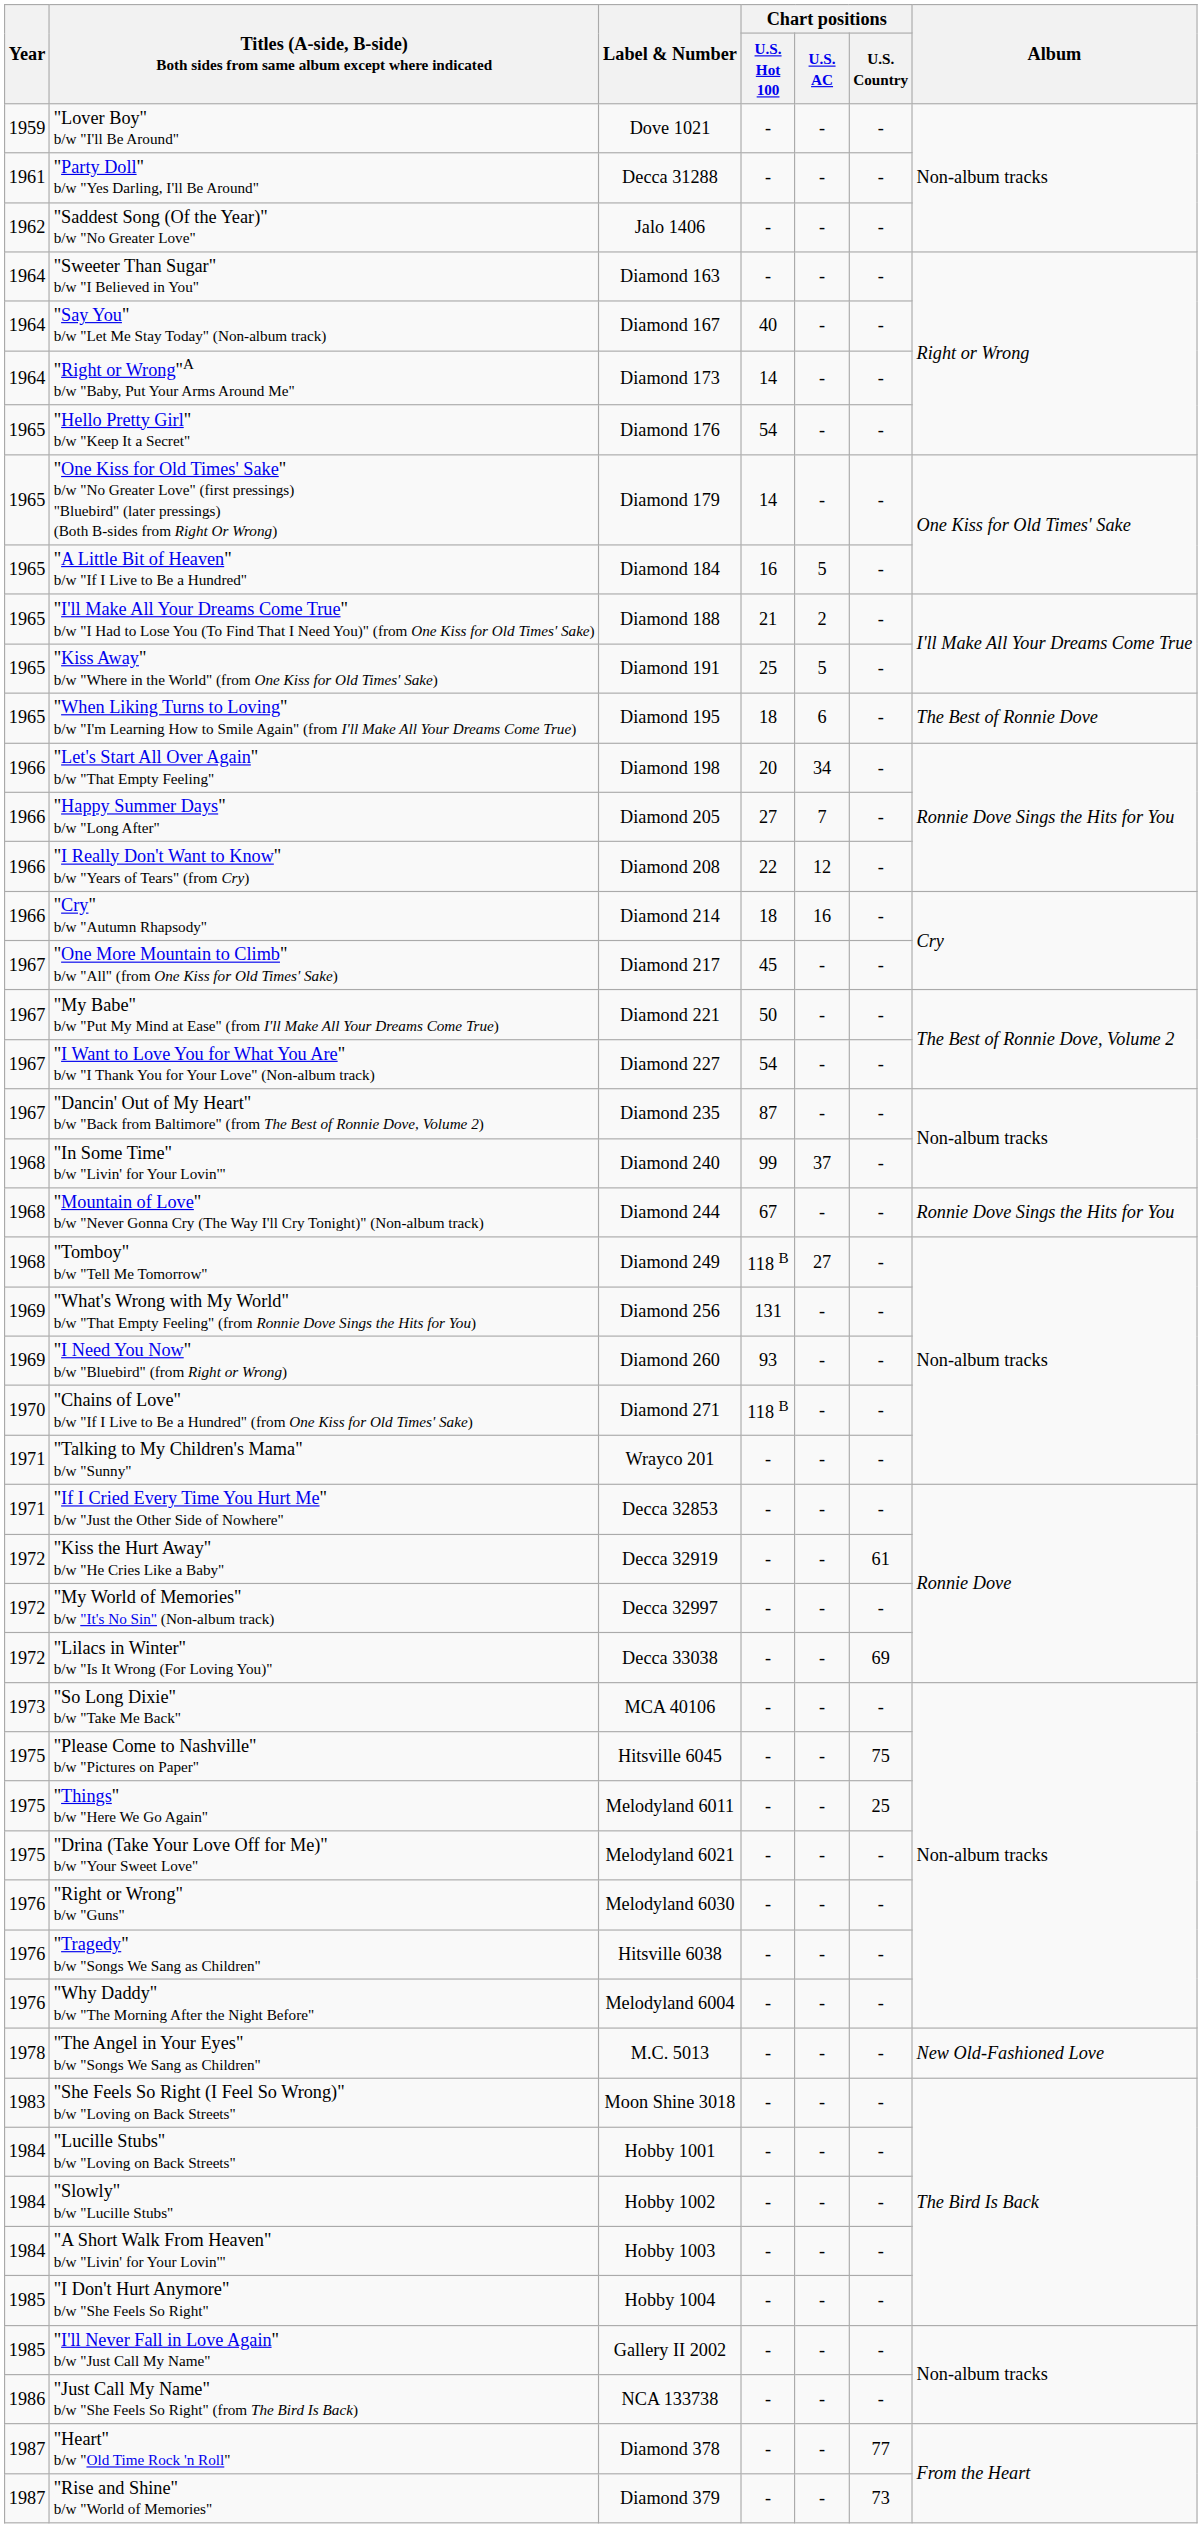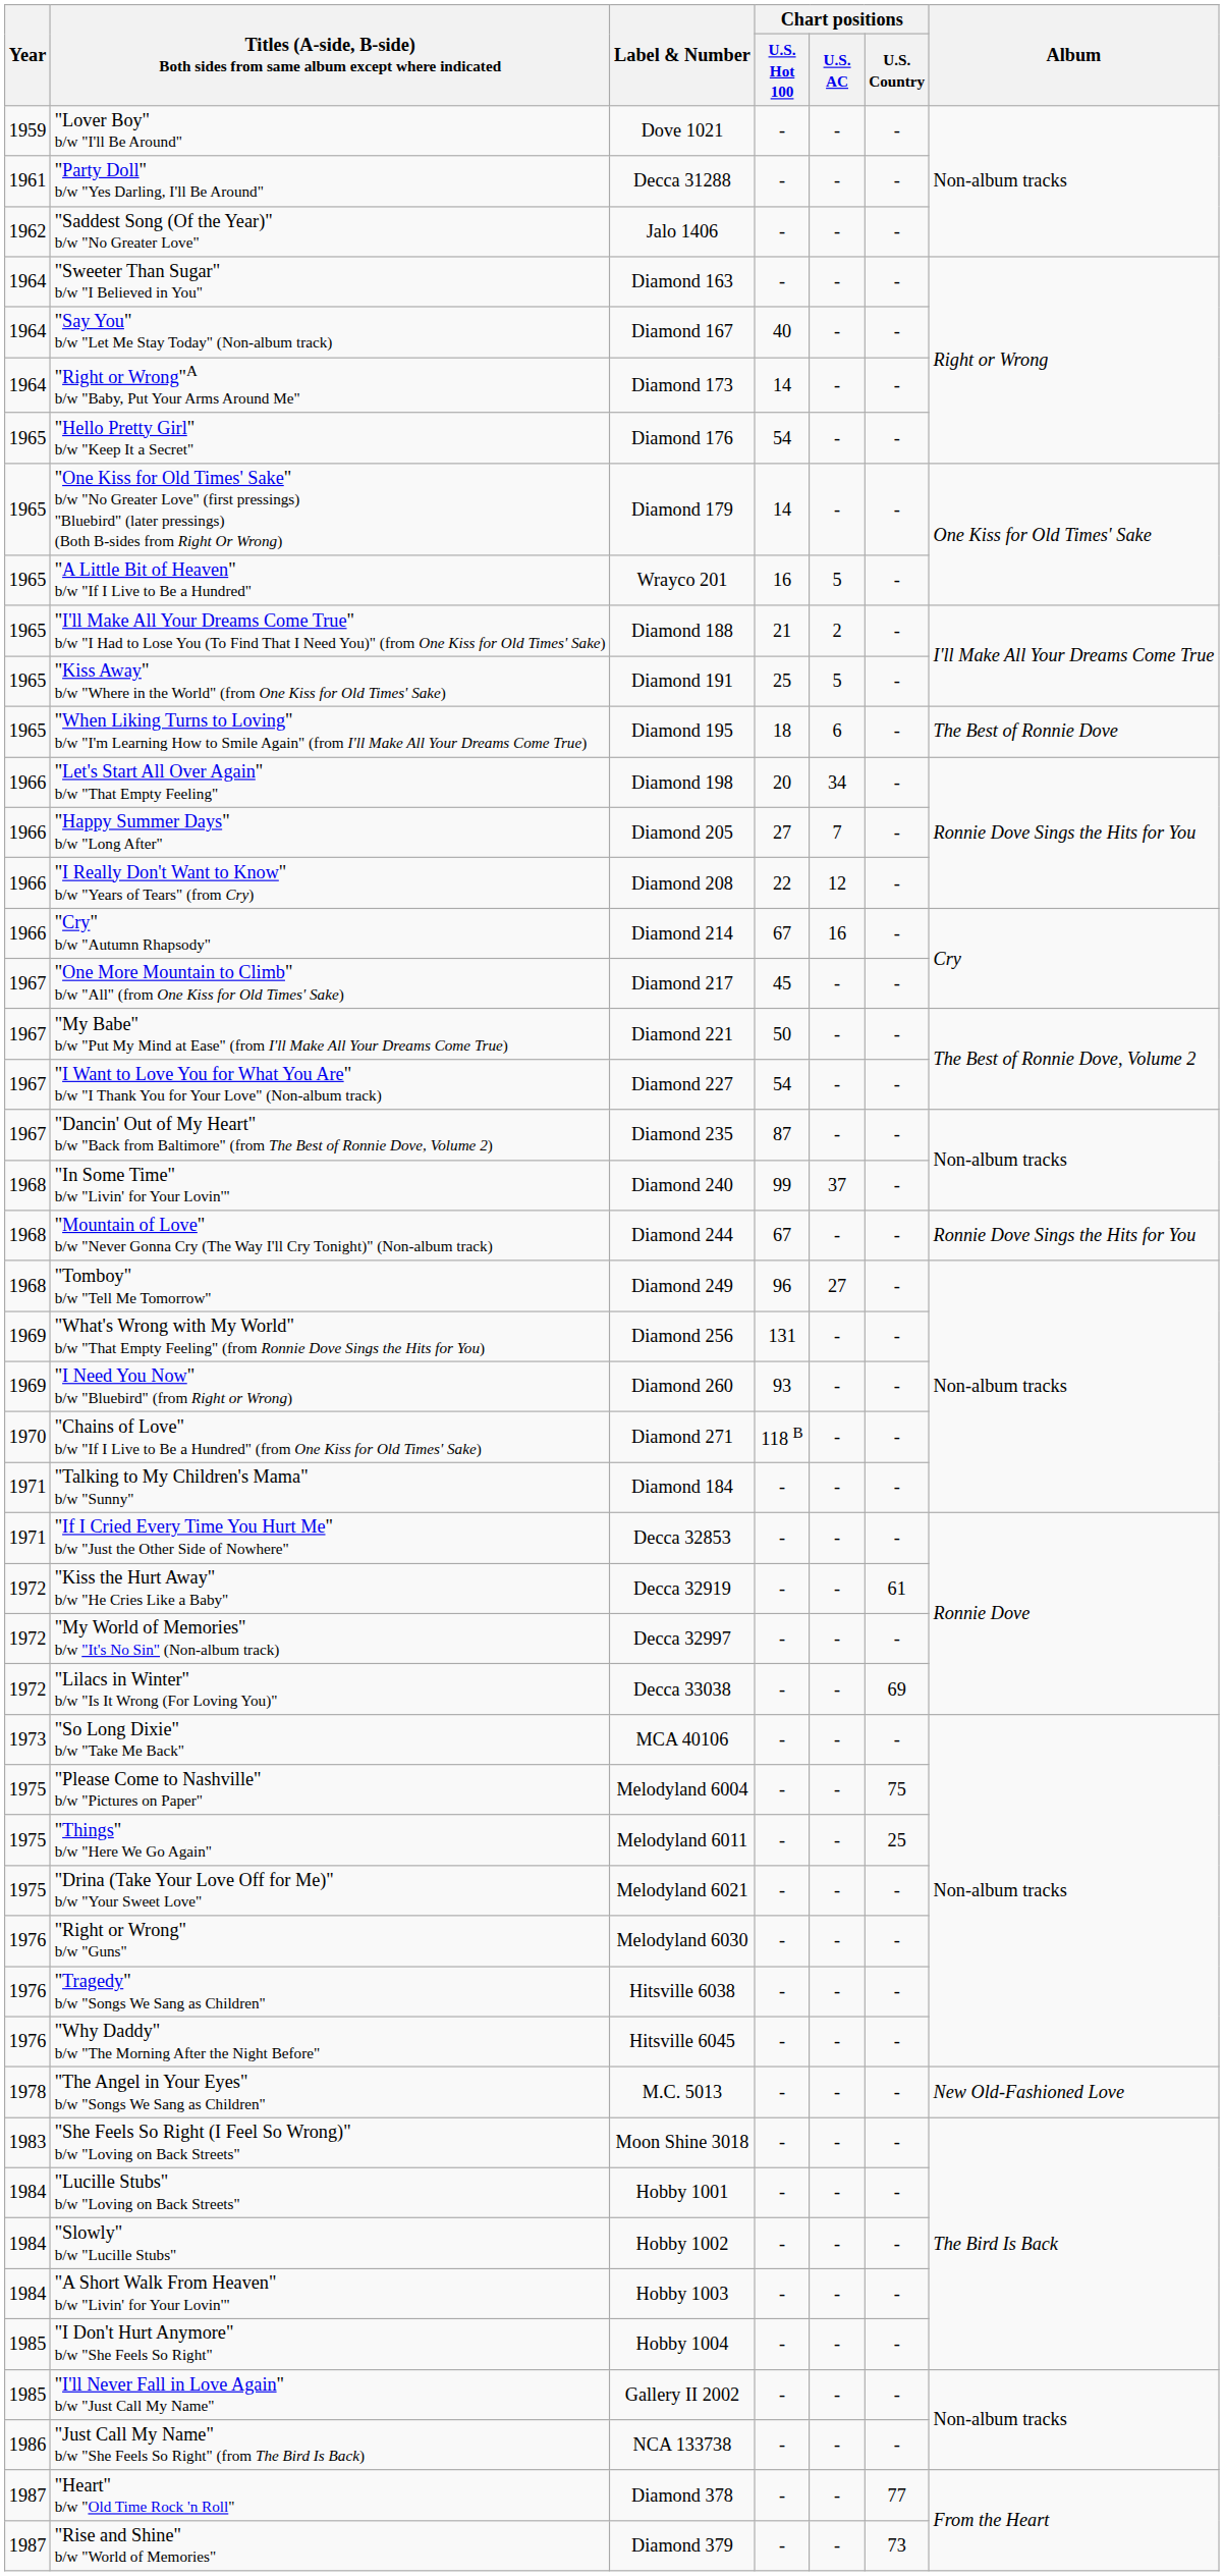"A Little Bit of Heaven" b/w "If I Live to Be a Hundred" | Label & Number: Diamond 184 -> Wrayco 201
"Cry" b/w "Autumn Rhapsody" | Chart positions / U.S. Hot 100: 18 -> 67
"Tomboy" b/w "Tell Me Tomorrow" | Chart positions / U.S. Hot 100: 118 B -> 96
"Talking to My Children's Mama" b/w "Sunny" | Label & Number: Wrayco 201 -> Diamond 184
"Please Come to Nashville" b/w "Pictures on Paper" | Label & Number: Hitsville 6045 -> Melodyland 6004
"Why Daddy" b/w "The Morning After the Night Before" | Label & Number: Melodyland 6004 -> Hitsville 6045
